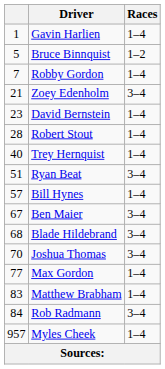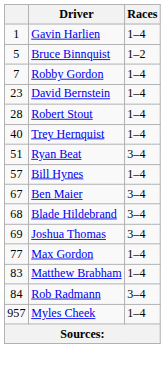- row: 21 | Zoey Edenholm | 3–4
Joshua Thomas | column 1: 70 -> 69
